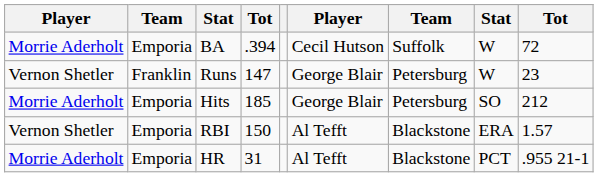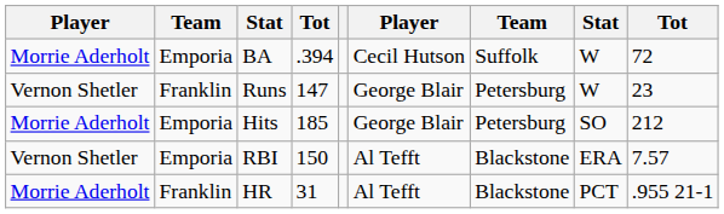RBI | column 9: 1.57 -> 7.57
HR | column 2: Emporia -> Franklin
